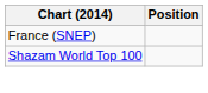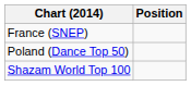+ row: Poland (Dance Top 50)
